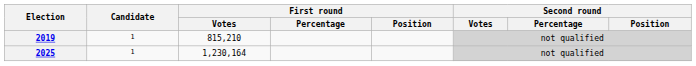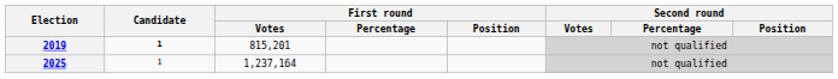2019 | Candidate: normal -> bold
2019 | First round / Votes: 815,210 -> 815,201
2025 | First round / Votes: 1,230,164 -> 1,237,164
